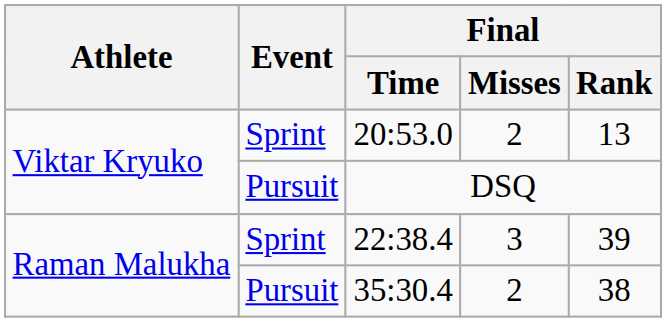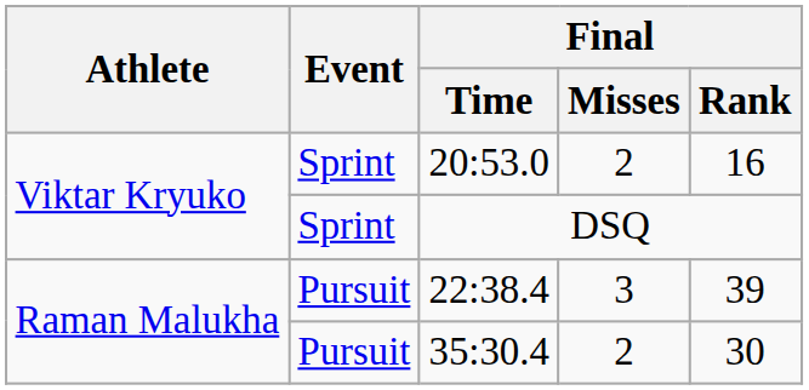20:53.0 | Final / Rank: 13 -> 16
DSQ | Event: Pursuit -> Sprint
22:38.4 | Event: Sprint -> Pursuit
35:30.4 | Final / Rank: 38 -> 30
